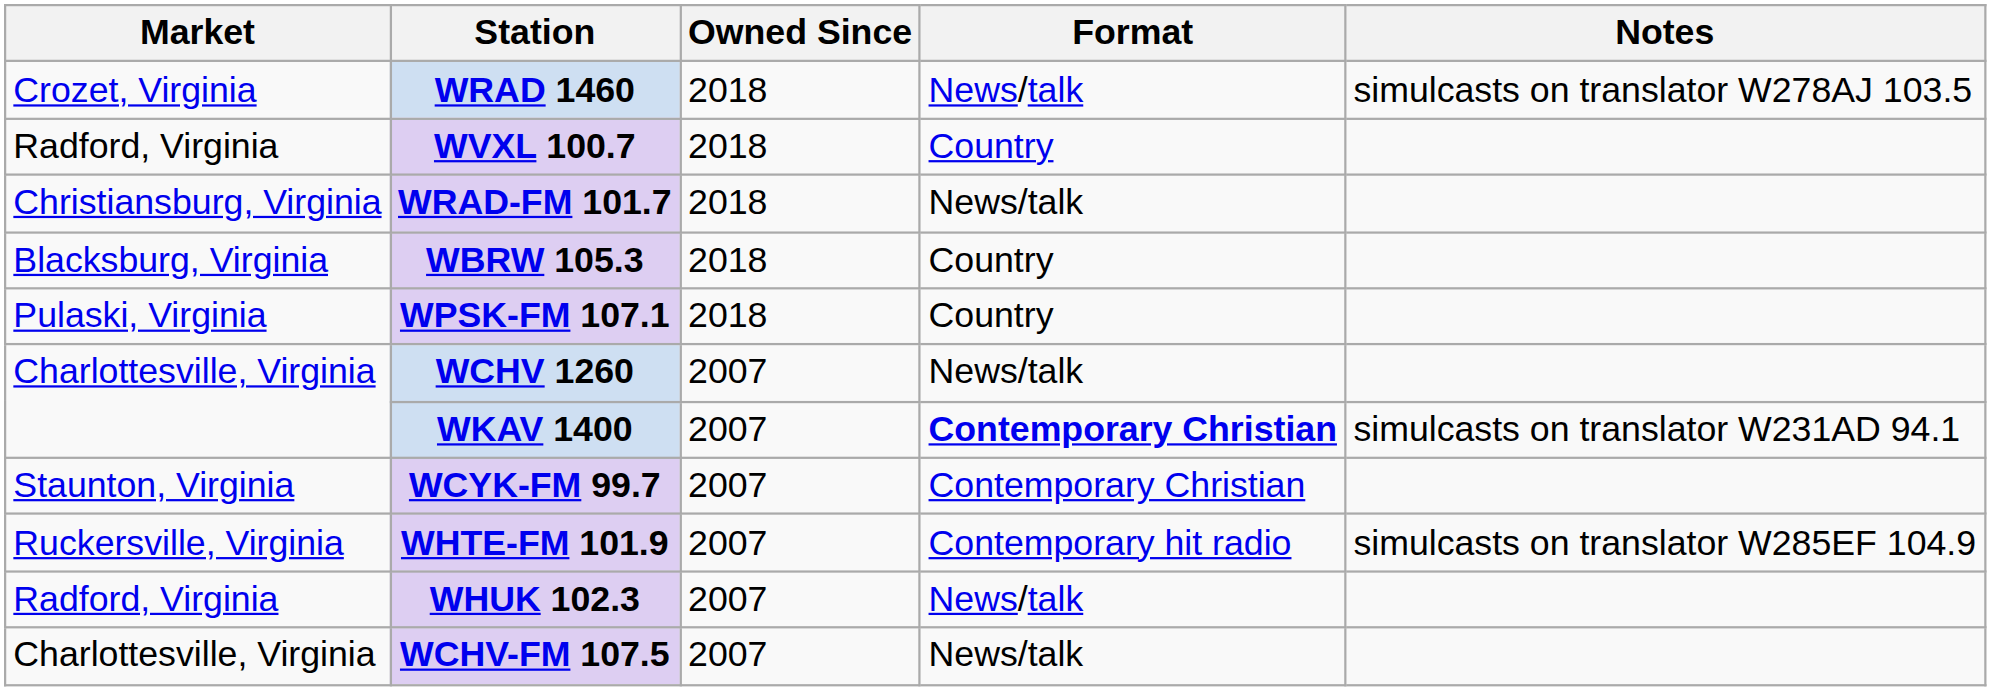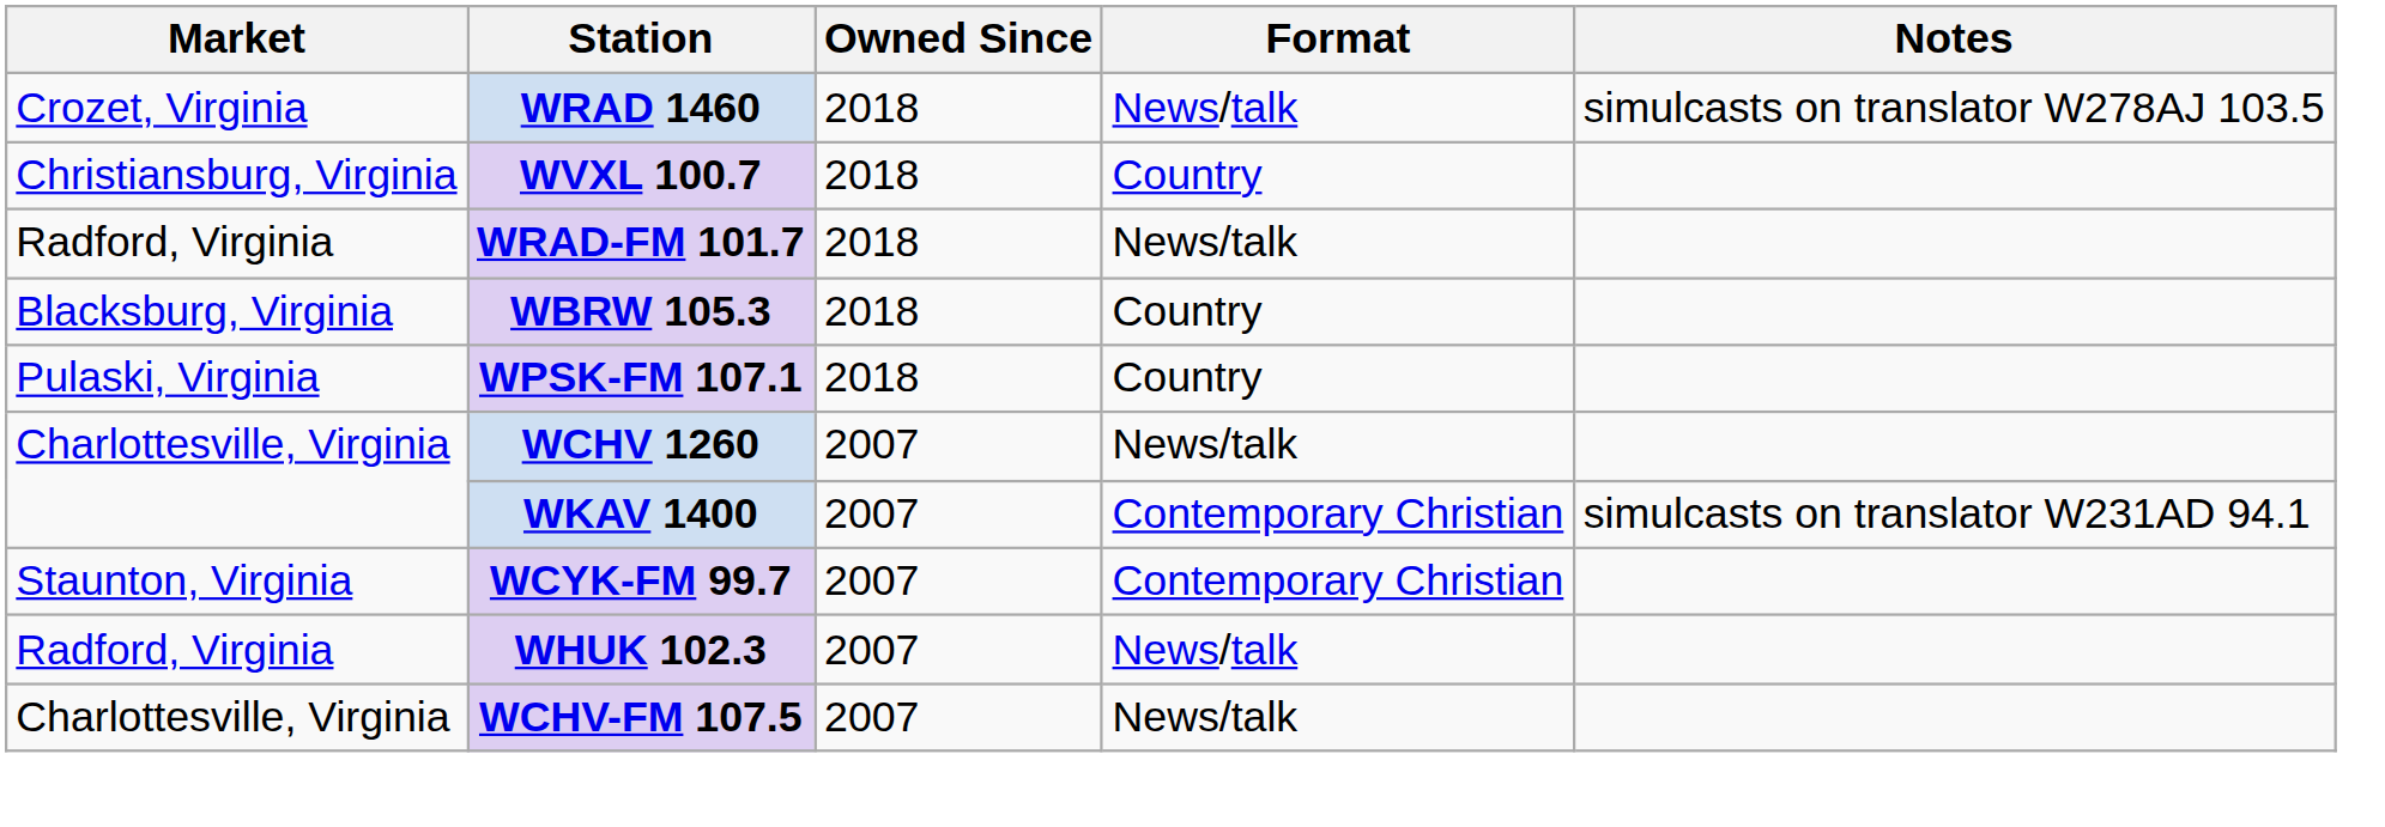WVXL 100.7 | Market: Radford, Virginia -> Christiansburg, Virginia
WRAD-FM 101.7 | Market: Christiansburg, Virginia -> Radford, Virginia
WKAV 1400 | Format: bold -> normal
- row: Ruckersville, Virginia | WHTE-FM 101.9 | 2007 | Contemporary hit radio | simulcasts on translator W285EF 104.9
